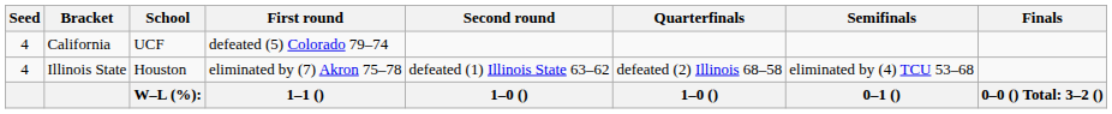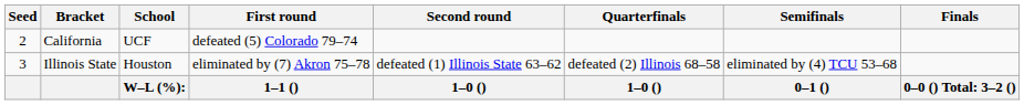California | Seed: 4 -> 2
Illinois State | Seed: 4 -> 3
